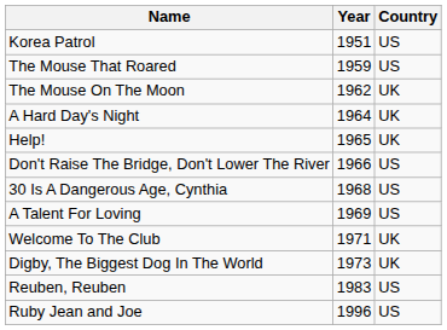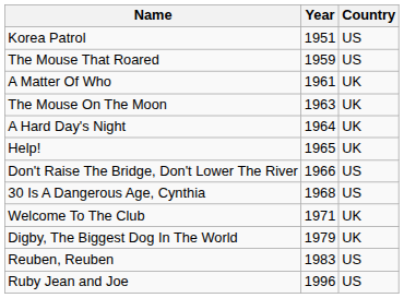+ row: A Matter Of Who | 1961 | UK
The Mouse On The Moon | Year: 1962 -> 1963
- row: A Talent For Loving | 1969 | US
Digby, The Biggest Dog In The World | Year: 1973 -> 1979
